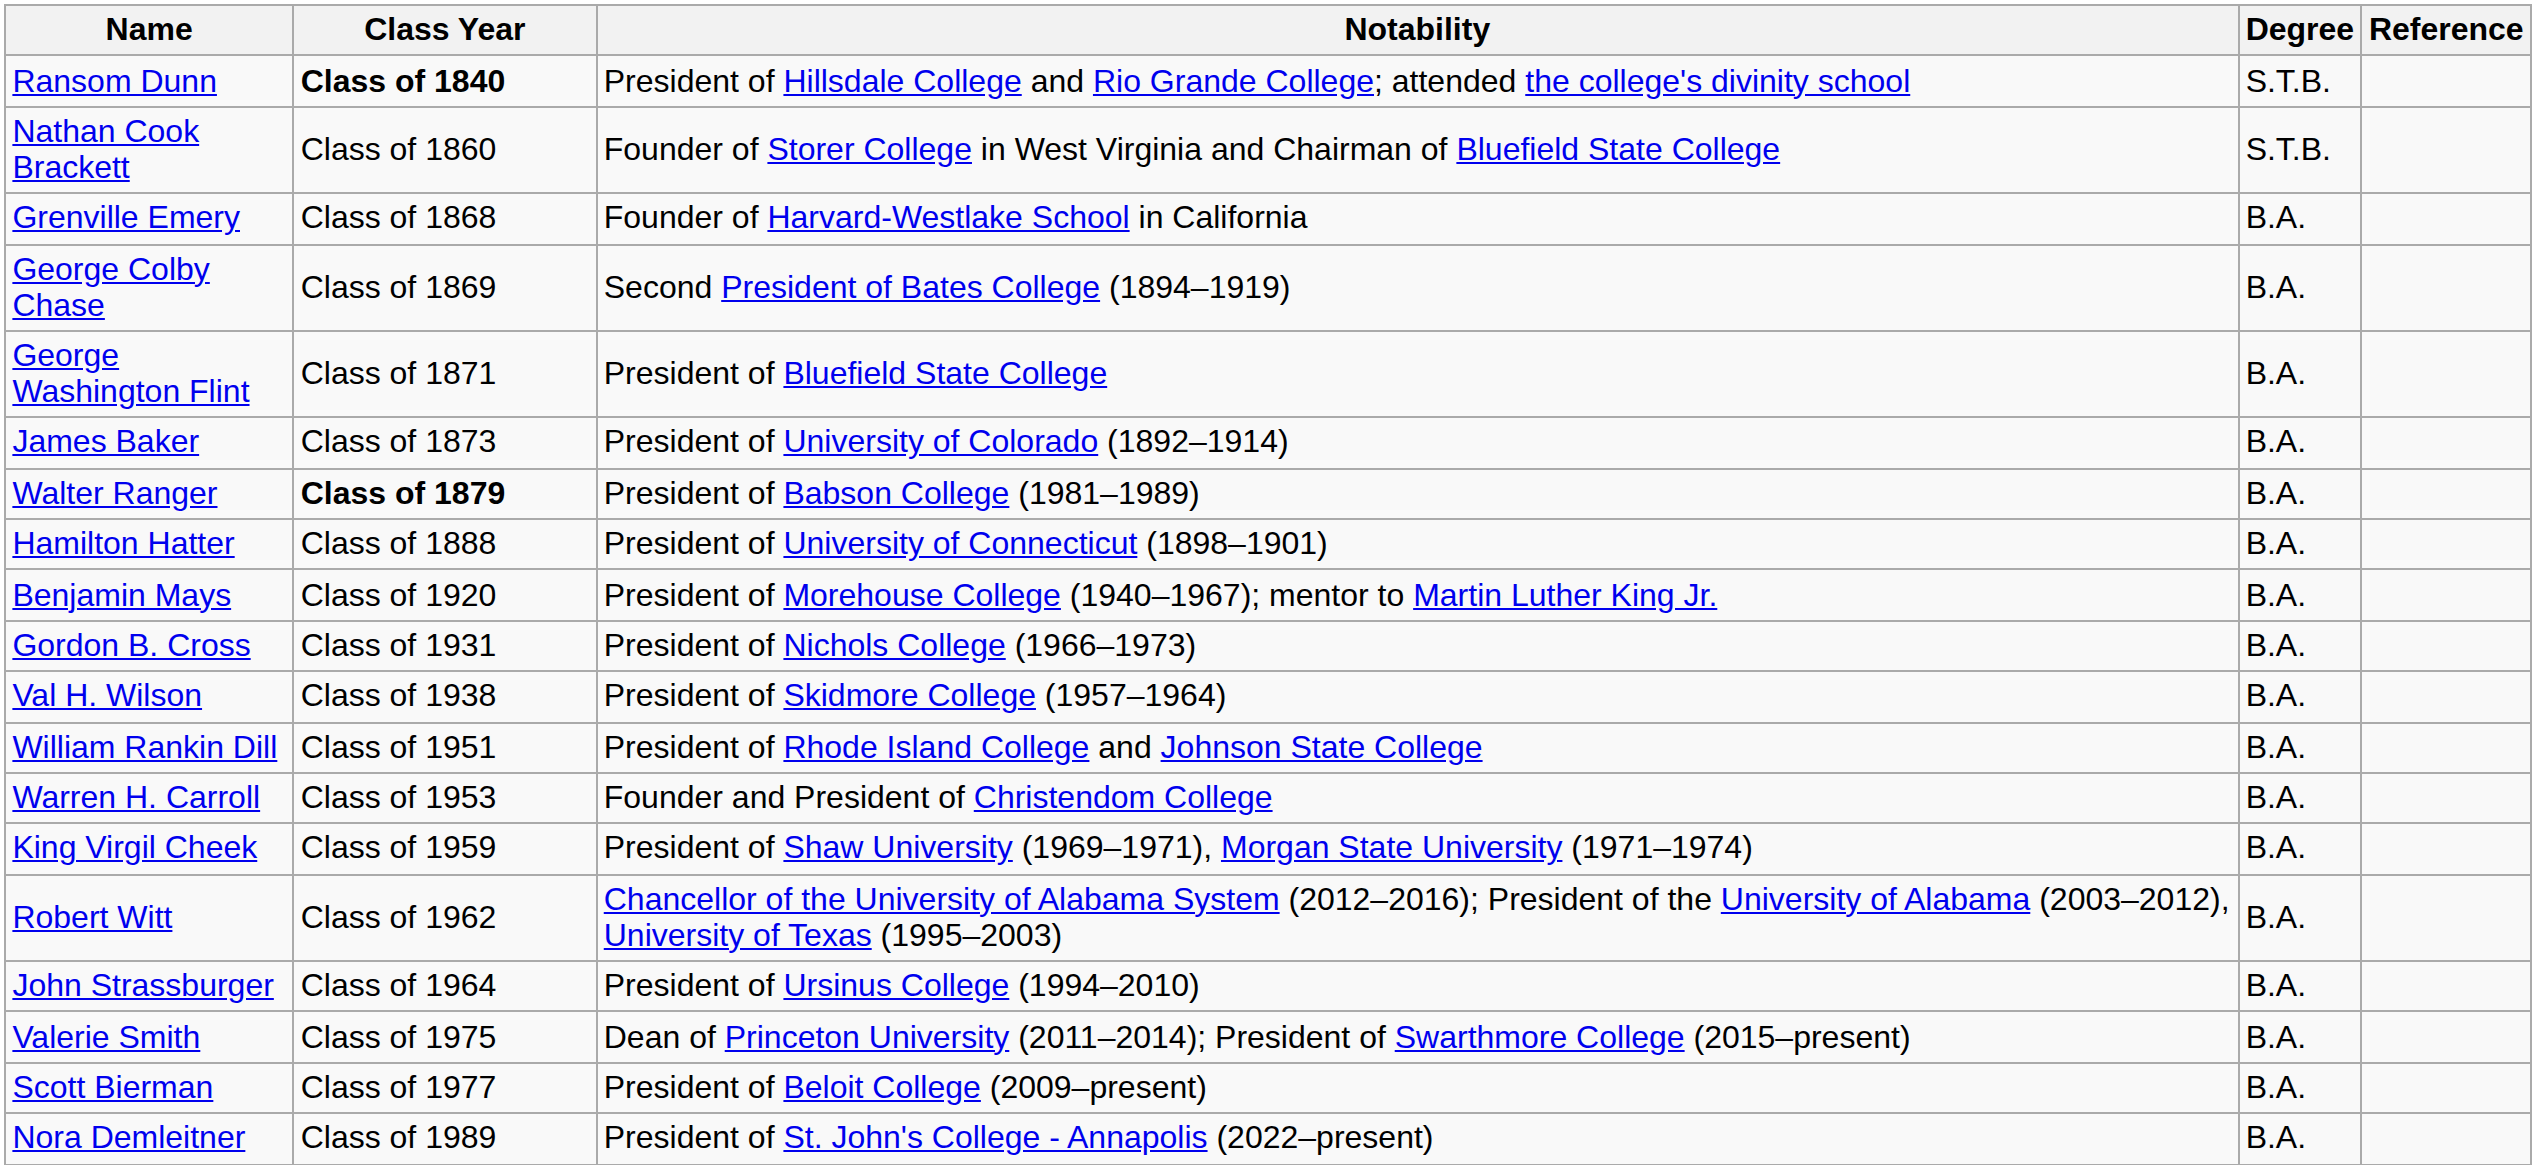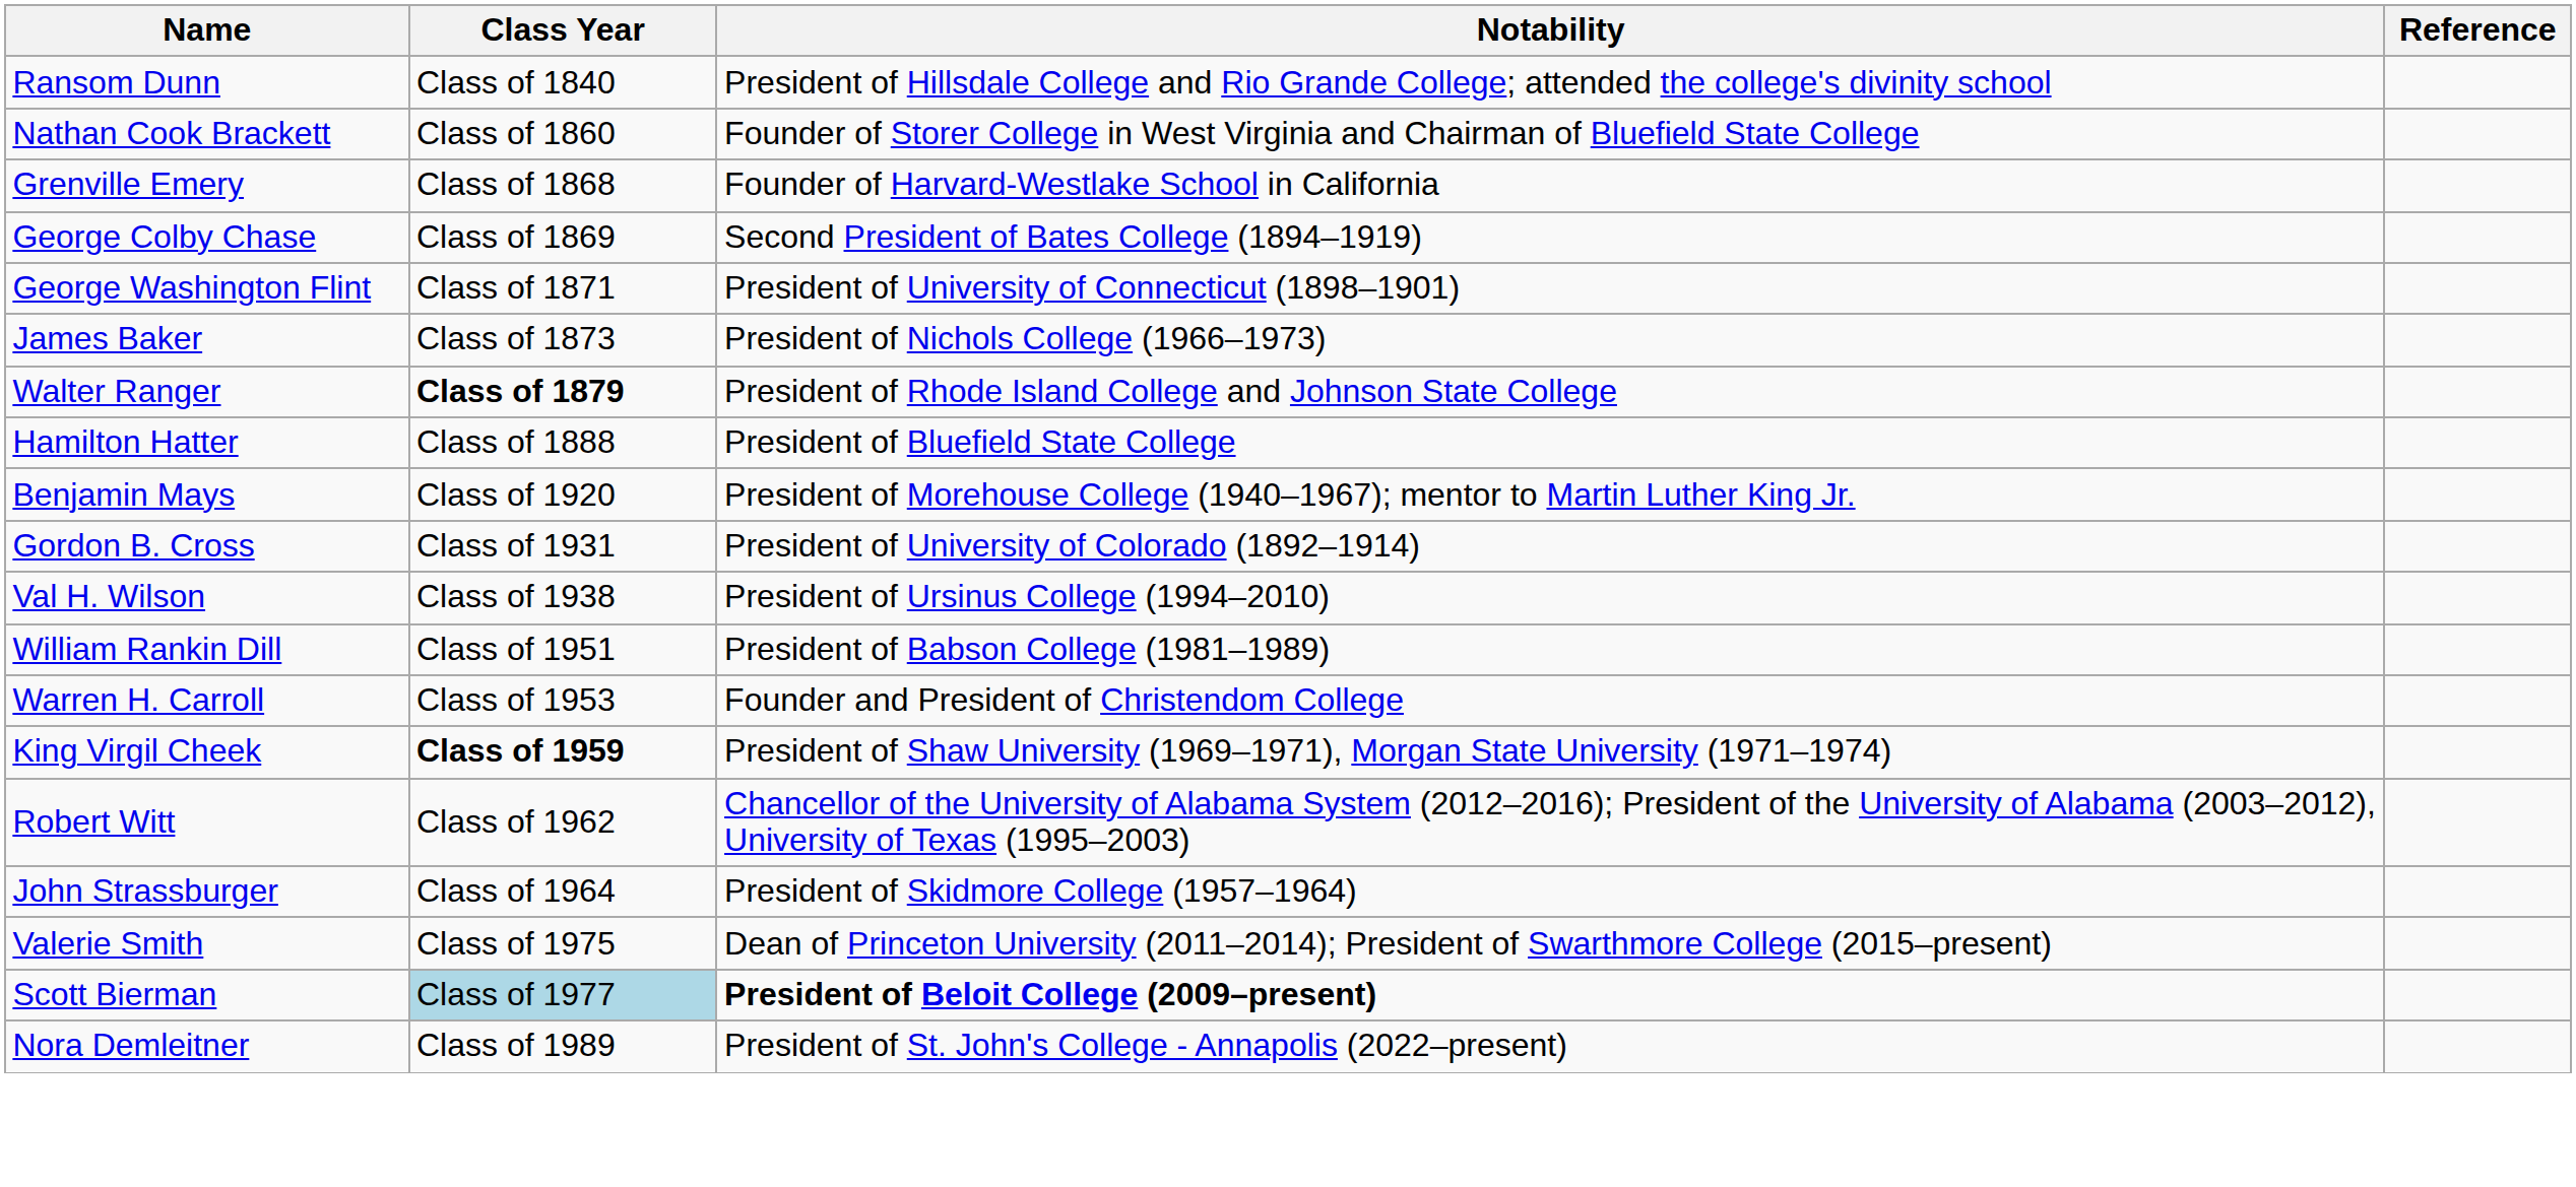- column: Degree | S.T.B. | S.T.B. | B.A. | B.A. | B.A. | B.A. | B.A. | B.A. | B.A. | B.A. | B.A. | B.A. | B.A. | B.A. | B.A. | B.A. | B.A. | B.A. | B.A.
Ransom Dunn | Class Year: bold -> normal
George Washington Flint | Notability: President of Bluefield State College -> President of University of Connecticut (1898–1901)
James Baker | Notability: President of University of Colorado (1892–1914) -> President of Nichols College (1966–1973)
Walter Ranger | Notability: President of Babson College (1981–1989) -> President of Rhode Island College and Johnson State College
Hamilton Hatter | Notability: President of University of Connecticut (1898–1901) -> President of Bluefield State College
Gordon B. Cross | Notability: President of Nichols College (1966–1973) -> President of University of Colorado (1892–1914)
Val H. Wilson | Notability: President of Skidmore College (1957–1964) -> President of Ursinus College (1994–2010)
William Rankin Dill | Notability: President of Rhode Island College and Johnson State College -> President of Babson College (1981–1989)
King Virgil Cheek | Class Year: normal -> bold
John Strassburger | Notability: President of Ursinus College (1994–2010) -> President of Skidmore College (1957–1964)
Scott Bierman | Class Year: no background -> lightblue background
Scott Bierman | Notability: normal -> bold
